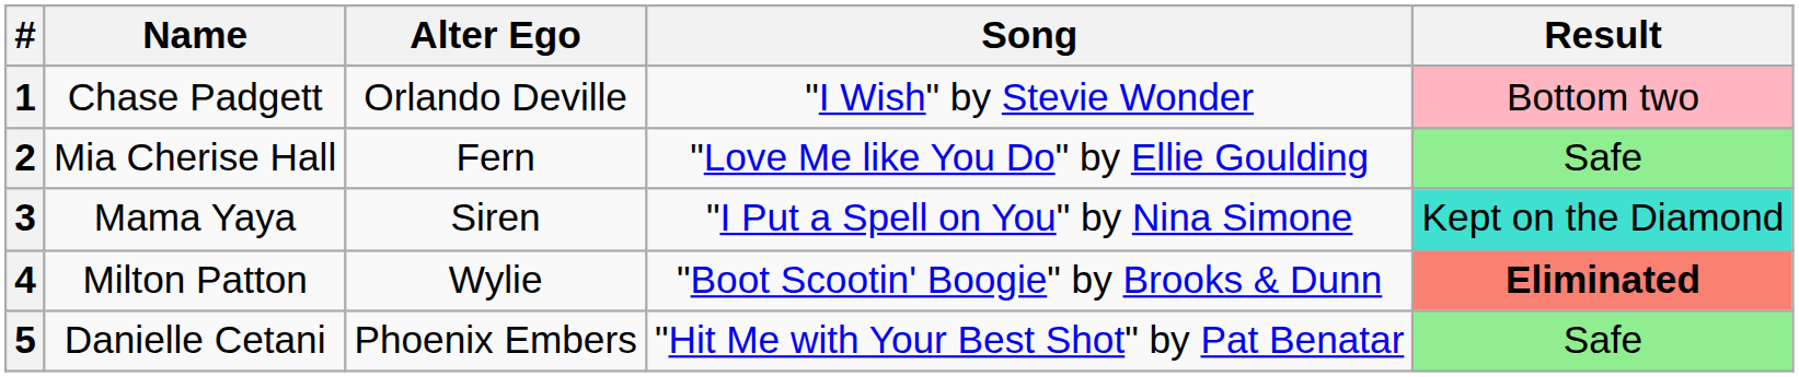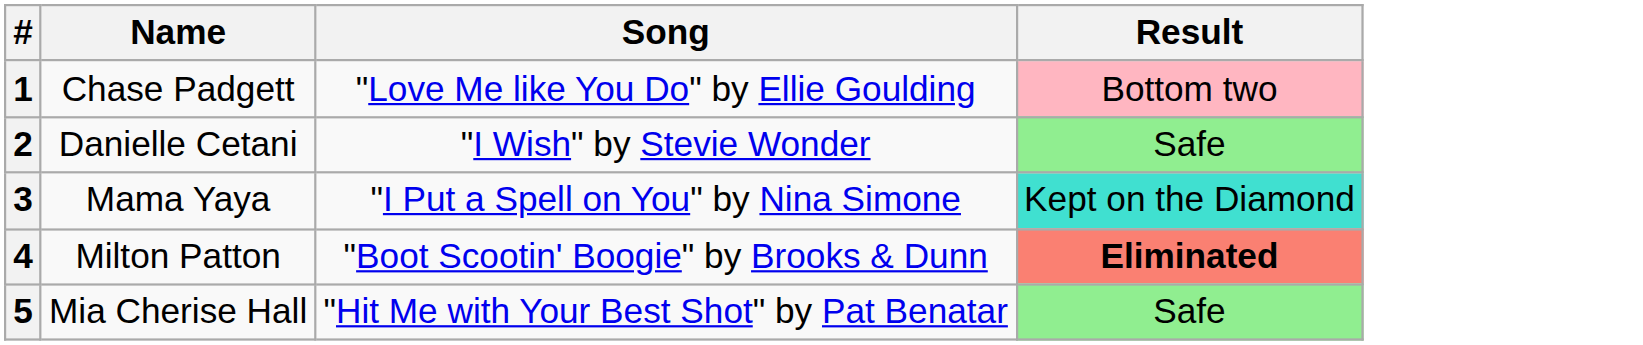- column: Alter Ego | Orlando Deville | Fern | Siren | Wylie | Phoenix Embers
1 | Song: "I Wish" by Stevie Wonder -> "Love Me like You Do" by Ellie Goulding
2 | Name: Mia Cherise Hall -> Danielle Cetani
2 | Song: "Love Me like You Do" by Ellie Goulding -> "I Wish" by Stevie Wonder
5 | Name: Danielle Cetani -> Mia Cherise Hall
